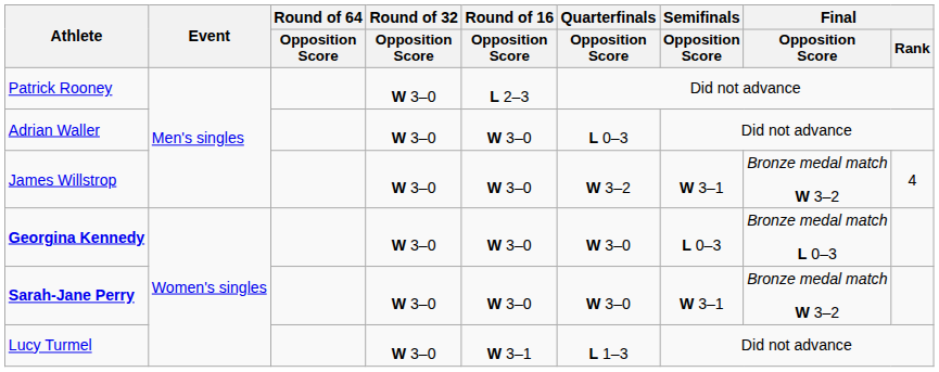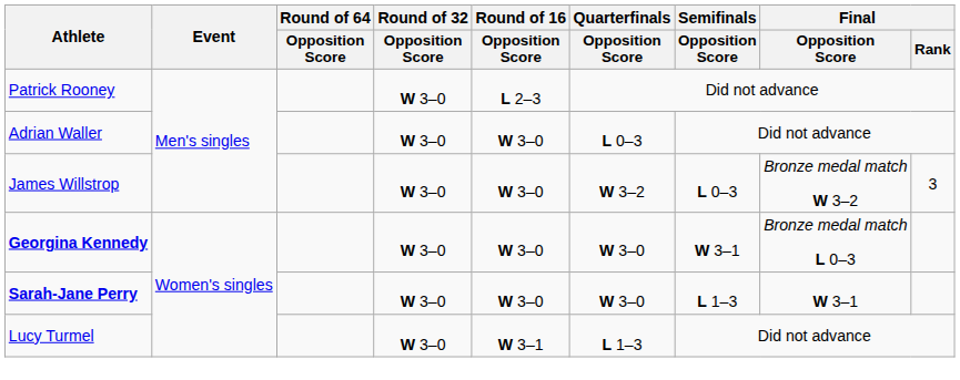James Willstrop | Semifinals / Opposition Score: W 3–1 -> L 0–3
James Willstrop | Final / Rank: 4 -> 3
Georgina Kennedy | Semifinals / Opposition Score: L 0–3 -> W 3–1
Sarah-Jane Perry | Semifinals / Opposition Score: W 3–1 -> L 1–3
Sarah-Jane Perry | Final / Opposition Score: Bronze medal match W 3–2 -> W 3–1
